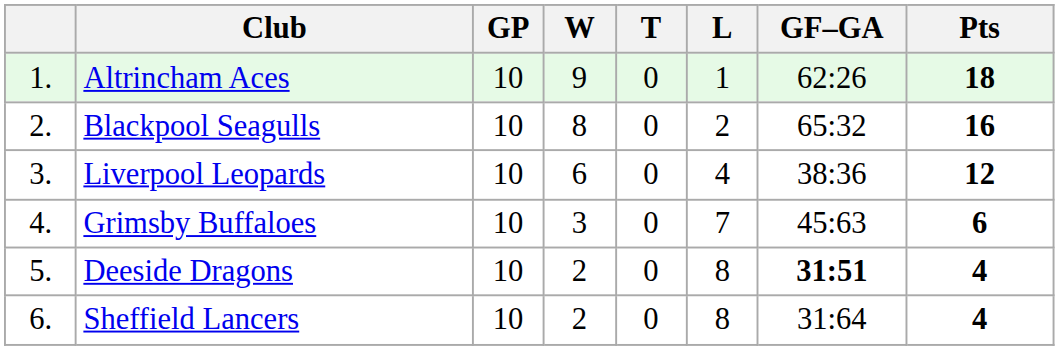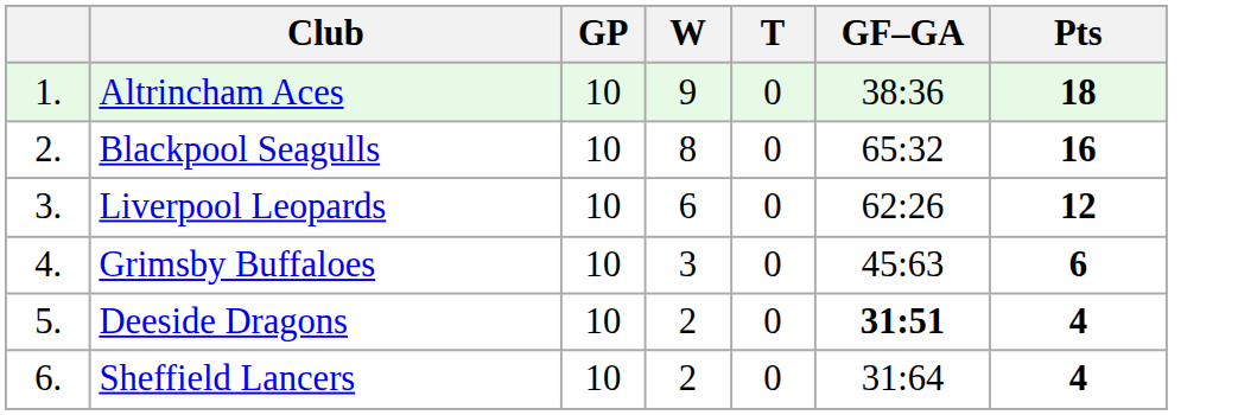- column: L | 1 | 2 | 4 | 7 | 8 | 8
Altrincham Aces | GF–GA: 62:26 -> 38:36
Liverpool Leopards | GF–GA: 38:36 -> 62:26
